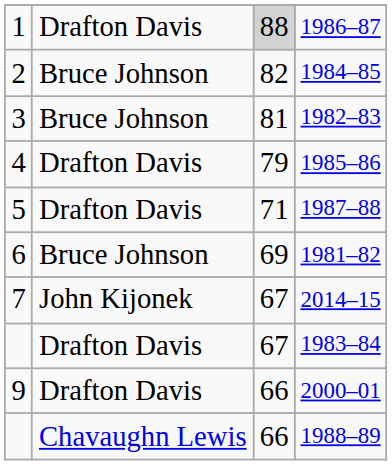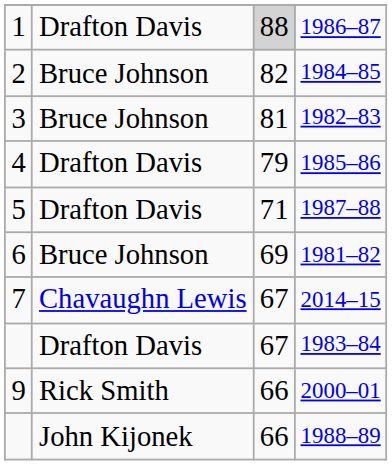2014–15 | column 2: John Kijonek -> Chavaughn Lewis
2000–01 | column 2: Drafton Davis -> Rick Smith
1988–89 | column 2: Chavaughn Lewis -> John Kijonek
